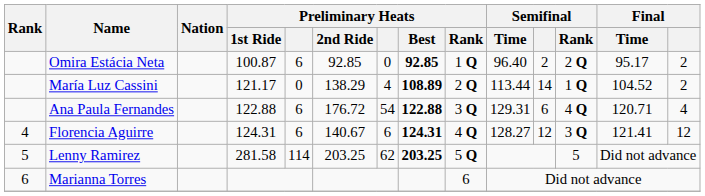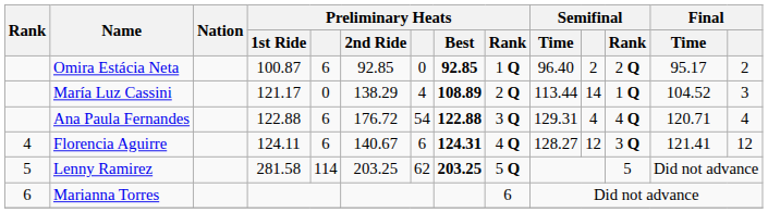María Luz Cassini | column 14: 2 -> 3
Ana Paula Fernandes | Semifinal: 6 -> 4
Florencia Aguirre | Preliminary Heats / 1st Ride: 124.31 -> 124.11
